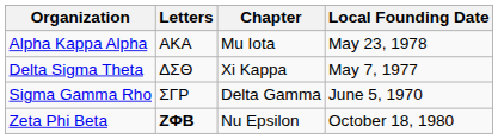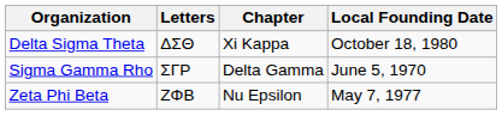- row: Alpha Kappa Alpha | ΑΚΑ | Mu Iota | May 23, 1978
Delta Sigma Theta | Local Founding Date: May 7, 1977 -> October 18, 1980
Zeta Phi Beta | Letters: bold -> normal
Zeta Phi Beta | Local Founding Date: October 18, 1980 -> May 7, 1977
